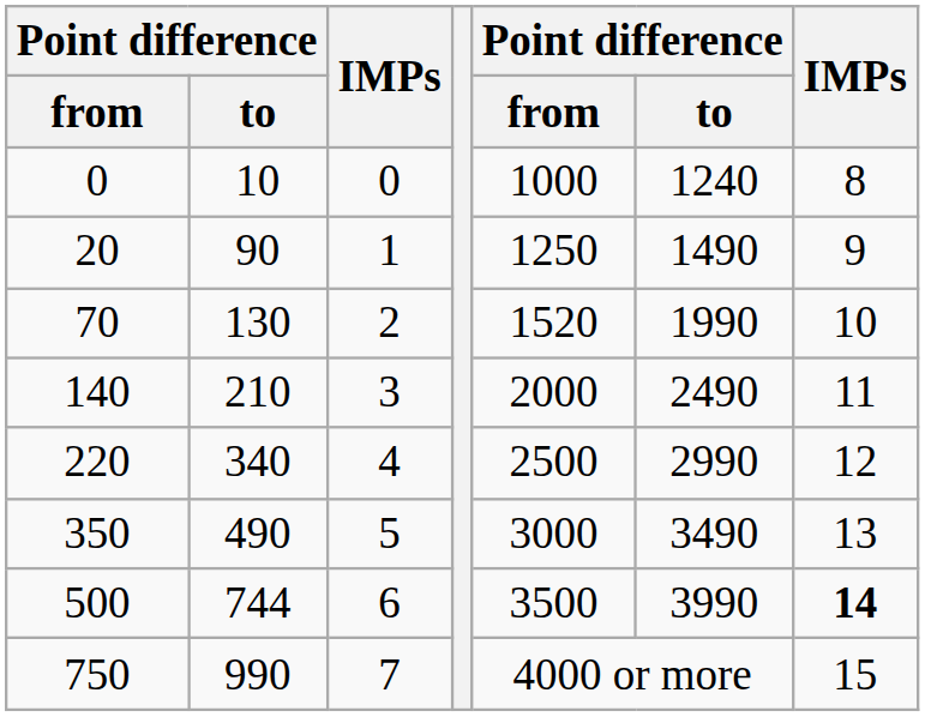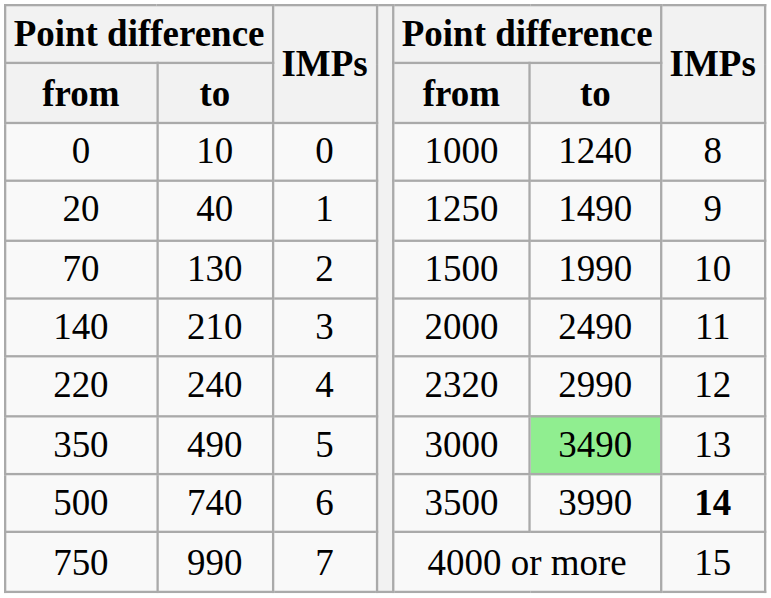20 | column 2: 90 -> 40
70 | column 5: 1520 -> 1500
220 | column 2: 340 -> 240
220 | column 5: 2500 -> 2320
350 | column 6: no background -> lightgreen background
500 | column 2: 744 -> 740
